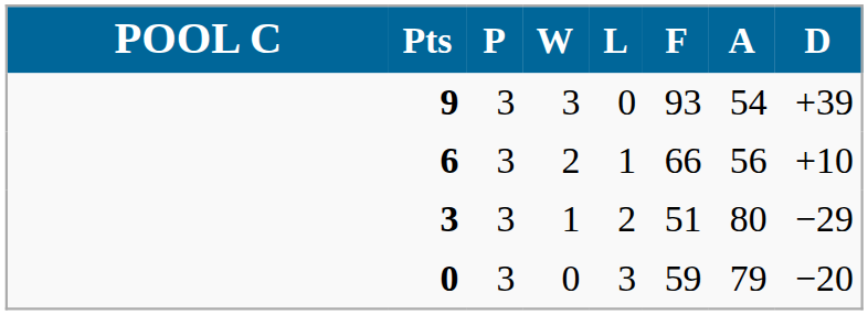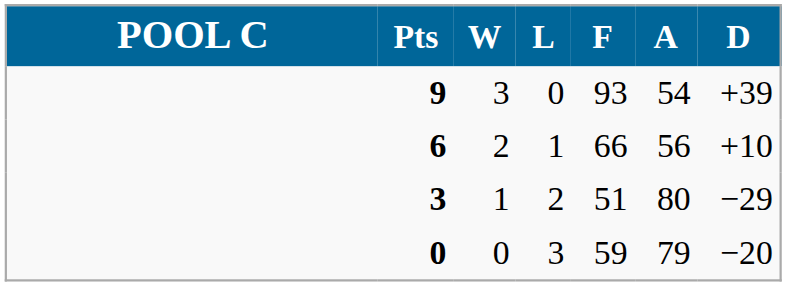- column: P | 3 | 3 | 3 | 3
